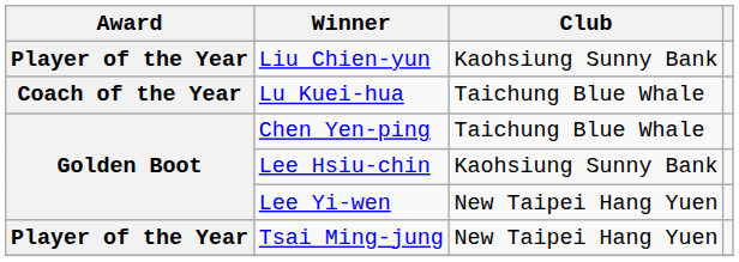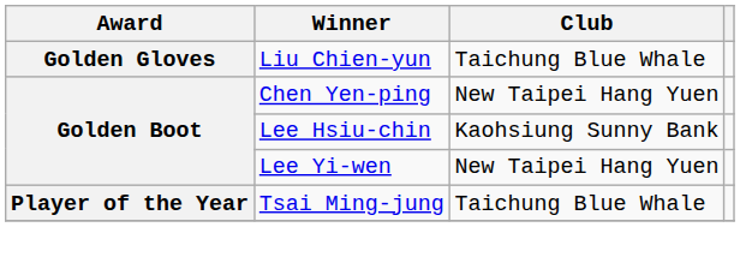Liu Chien-yun | Award: Player of the Year -> Golden Gloves
Liu Chien-yun | Club: Kaohsiung Sunny Bank -> Taichung Blue Whale
- row: Coach of the Year | Lu Kuei-hua | Taichung Blue Whale
Chen Yen-ping | Club: Taichung Blue Whale -> New Taipei Hang Yuen
Tsai Ming-jung | Club: New Taipei Hang Yuen -> Taichung Blue Whale
